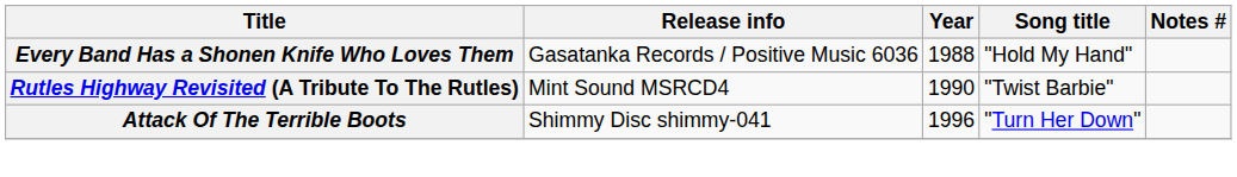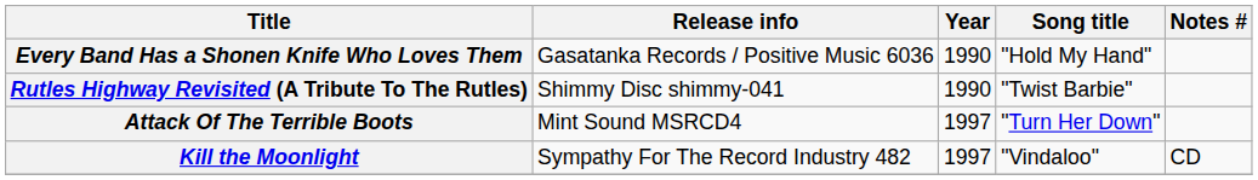Every Band Has a Shonen Knife Who Loves Them | Year: 1988 -> 1990
Rutles Highway Revisited (A Tribute To The Rutles) | Release info: Mint Sound MSRCD4 -> Shimmy Disc shimmy-041
Attack Of The Terrible Boots | Release info: Shimmy Disc shimmy-041 -> Mint Sound MSRCD4
Attack Of The Terrible Boots | Year: 1996 -> 1997
+ row: Kill the Moonlight | Sympathy For The Record Industry 482 | 1997 | "Vindaloo" | CD
